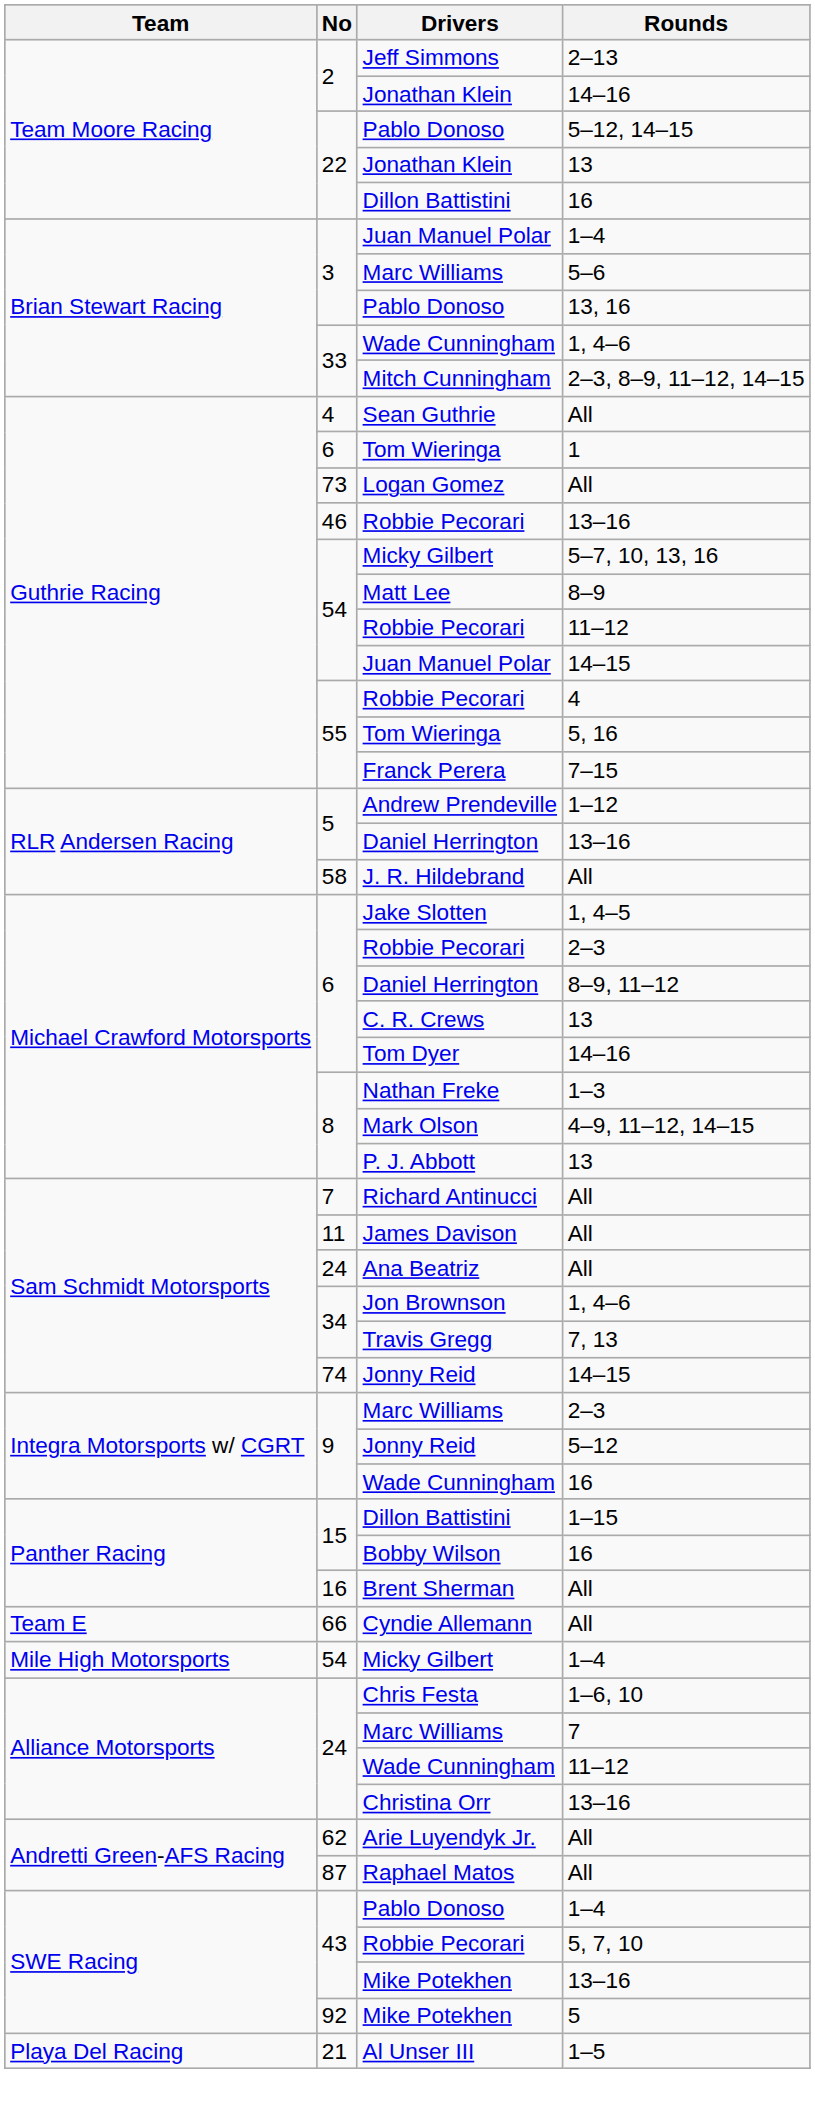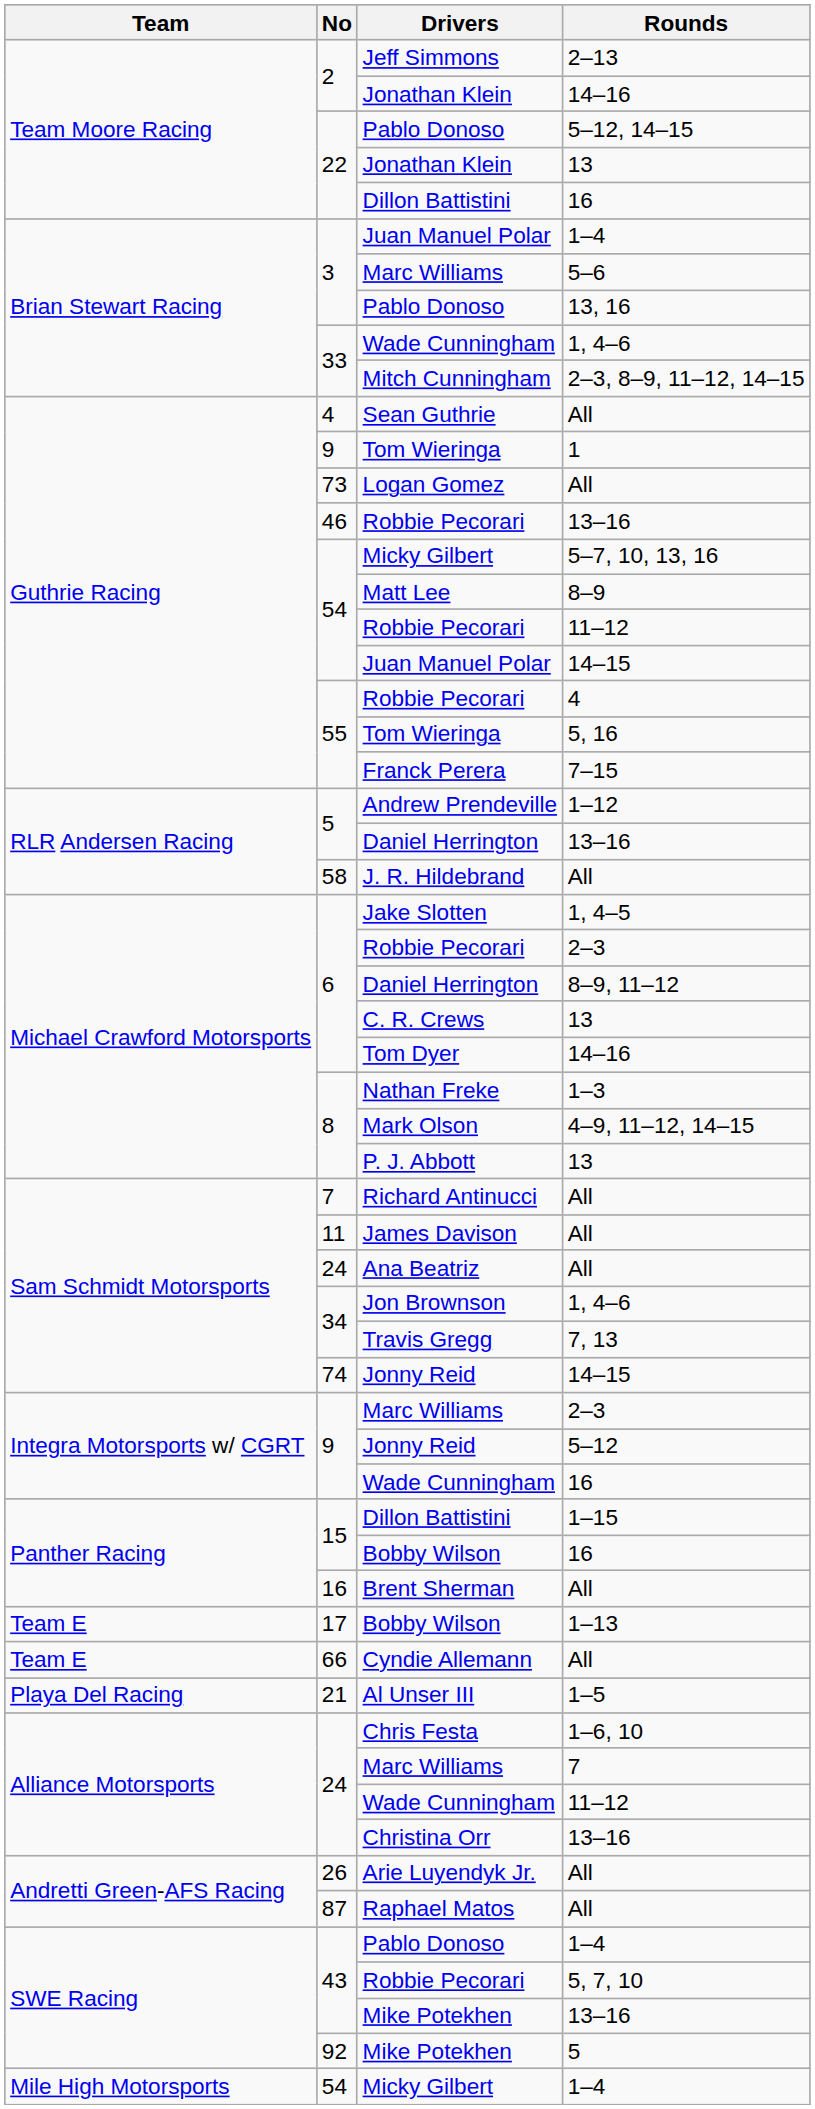Tom Wieringa / 1 | No: 6 -> 9
+ row: Team E | 17 | Bobby Wilson | 1–13
rows swapped: Al Unser III <-> Micky Gilbert / 1–4
Arie Luyendyk Jr. | No: 62 -> 26
